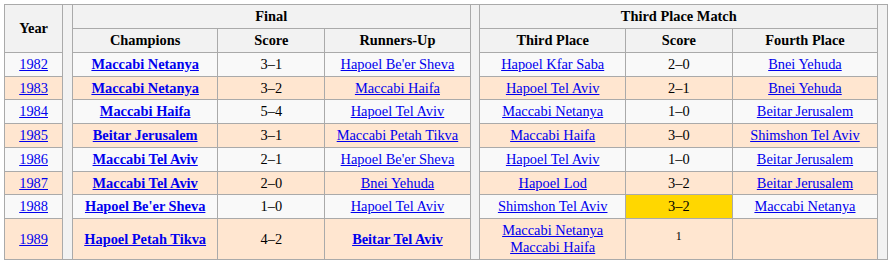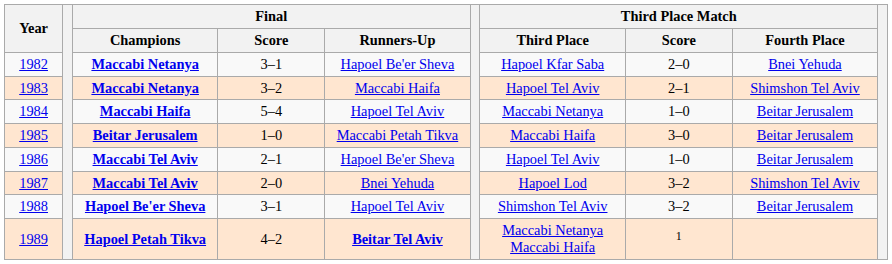1983 | Third Place Match / Fourth Place: Bnei Yehuda -> Shimshon Tel Aviv
1985 | Final / Score: 3–1 -> 1–0
1985 | Third Place Match / Fourth Place: Shimshon Tel Aviv -> Beitar Jerusalem
1987 | Third Place Match / Fourth Place: Beitar Jerusalem -> Shimshon Tel Aviv
1988 | Final / Score: 1–0 -> 3–1
1988 | Third Place Match / Score: gold background -> no background
1988 | Third Place Match / Fourth Place: Maccabi Netanya -> Beitar Jerusalem
